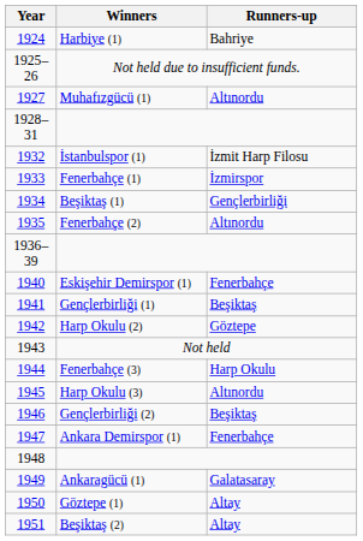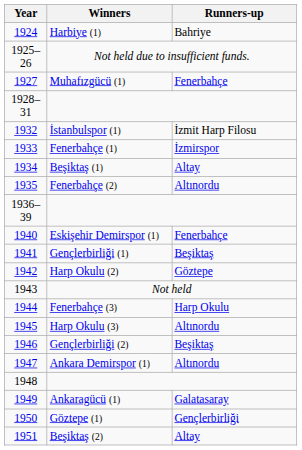Muhafızgücü (1) | Runners-up: Altınordu -> Fenerbahçe
Beşiktaş (1) | Runners-up: Gençlerbirliği -> Altay
Ankara Demirspor (1) | Runners-up: Fenerbahçe -> Altınordu
Göztepe (1) | Runners-up: Altay -> Gençlerbirliği
